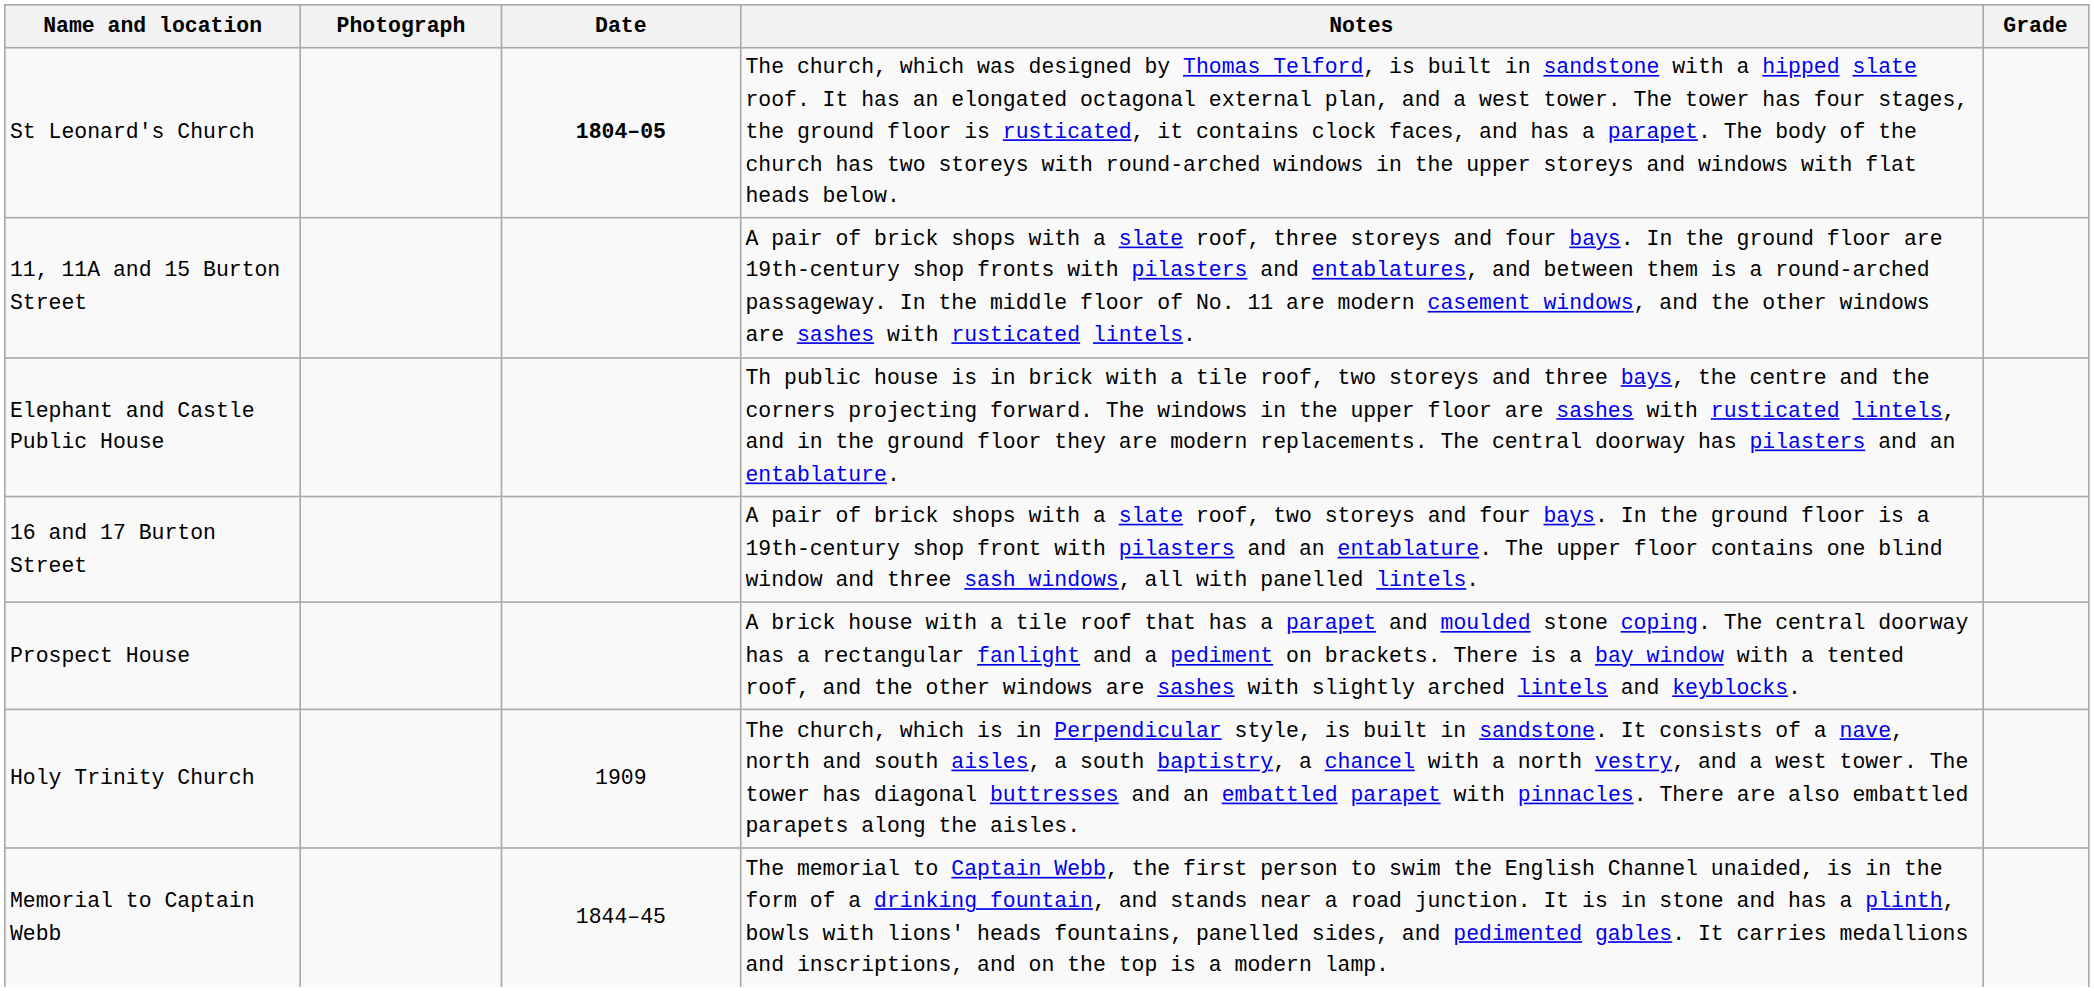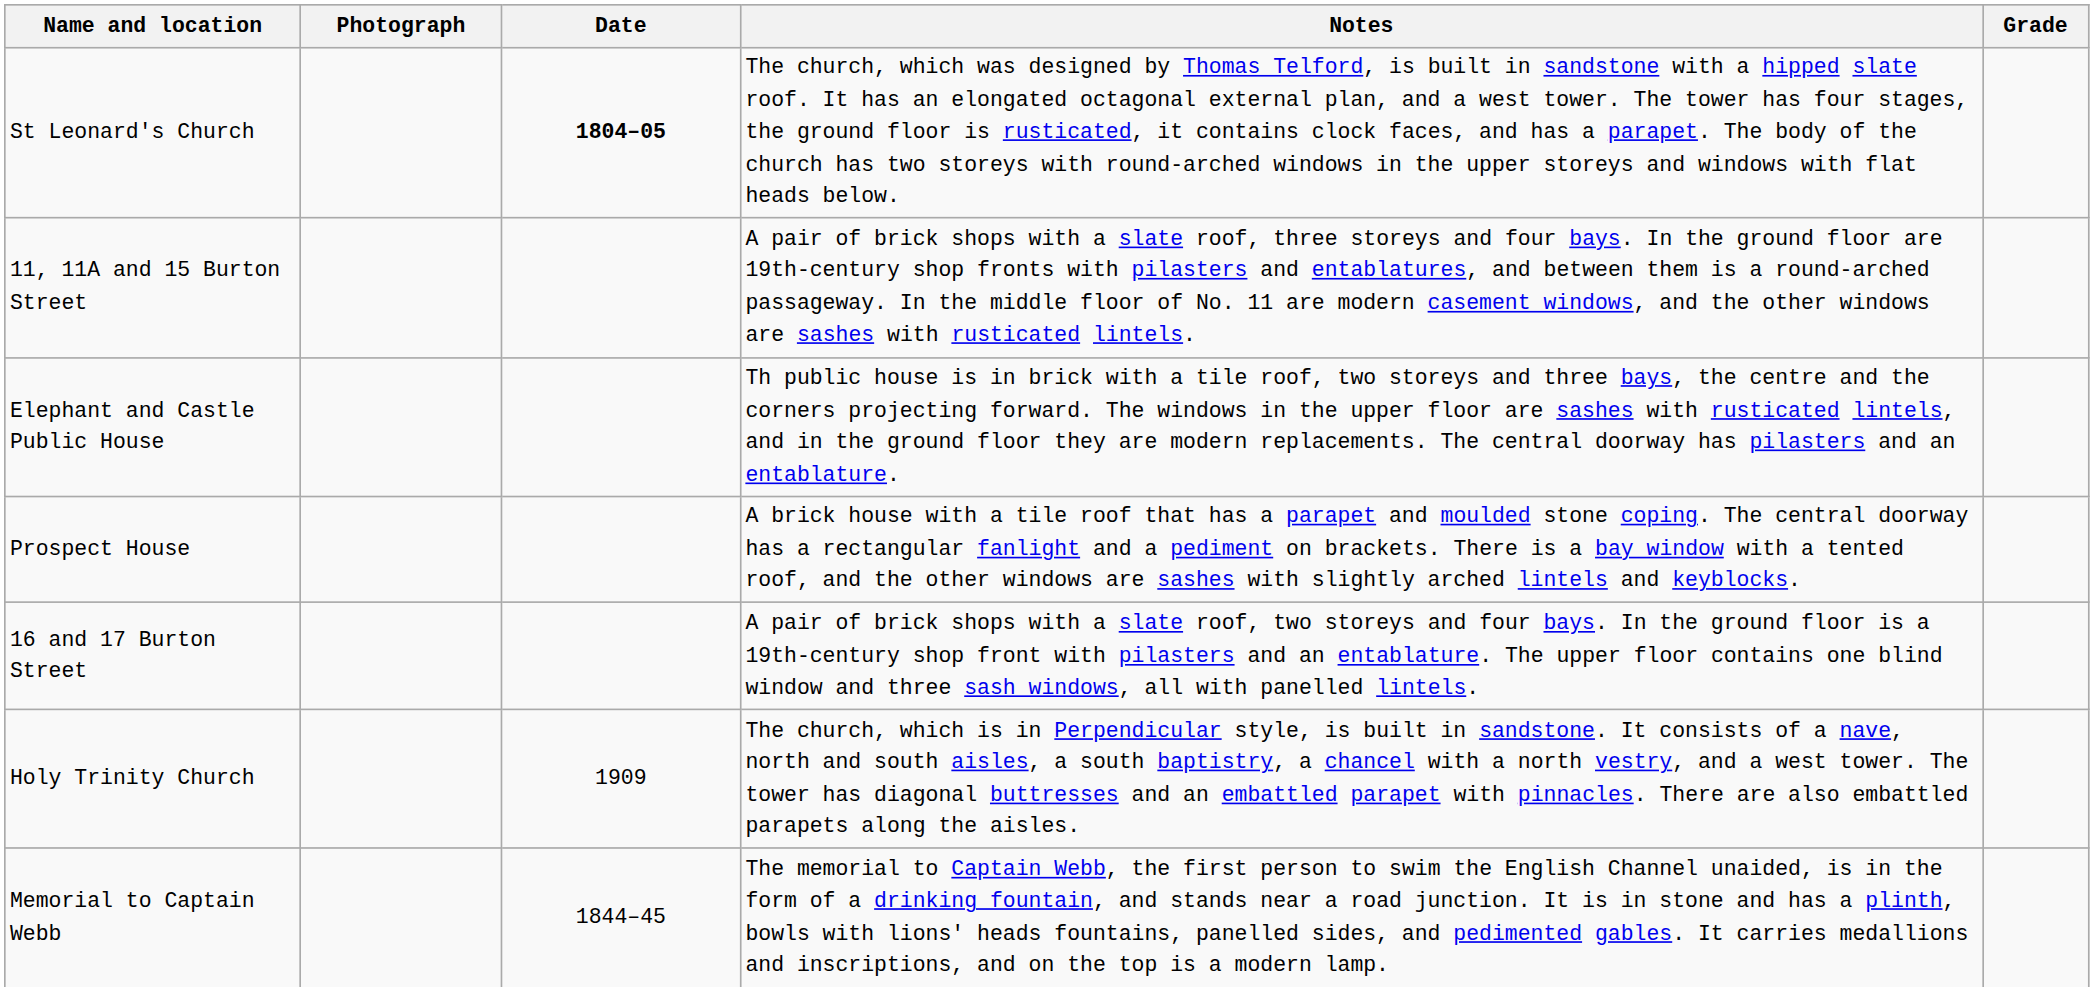rows swapped: Prospect House <-> 16 and 17 Burton Street
